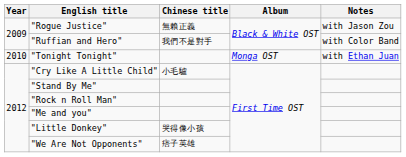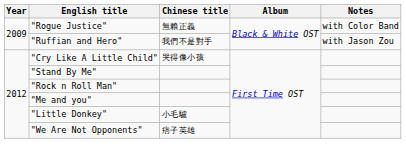"Rogue Justice" | Notes: with Jason Zou -> with Color Band
"Ruffian and Hero" | Notes: with Color Band -> with Jason Zou
- row: 2010 | "Tonight Tonight" | Monga OST | with Ethan Juan
"Cry Like A Little Child" | Chinese title: 小毛驢 -> 哭得像小孩
"Little Donkey" | Chinese title: 哭得像小孩 -> 小毛驢
